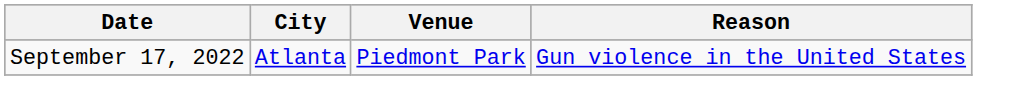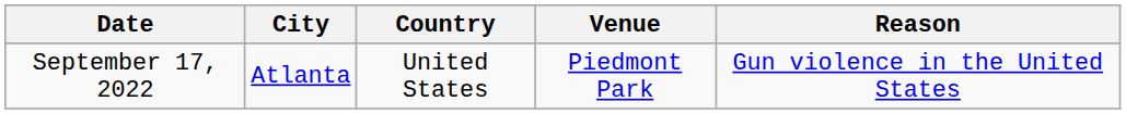+ column: Country | United States
